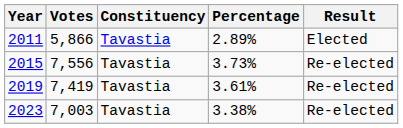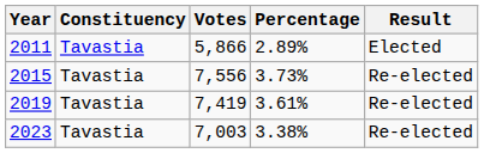columns swapped: Constituency <-> Votes
